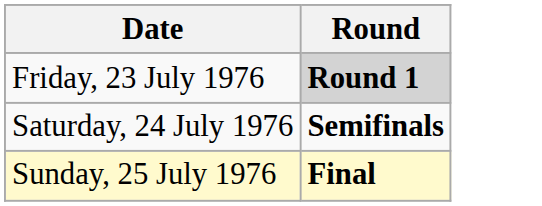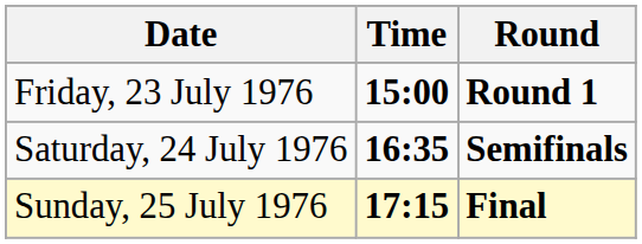+ column: Time | 15:00 | 16:35 | 17:15
Friday, 23 July 1976 | Round: lightgrey background -> no background
